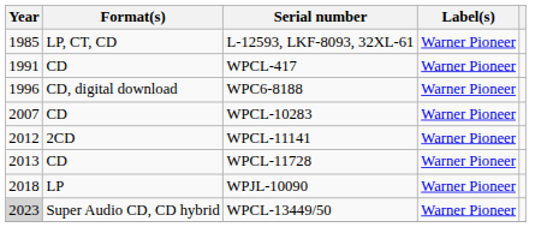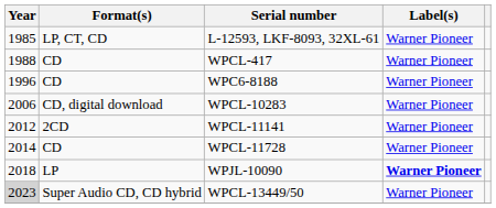WPCL-417 | Year: 1991 -> 1988
WPC6-8188 | Format(s): CD, digital download -> CD
WPCL-10283 | Year: 2007 -> 2006
WPCL-10283 | Format(s): CD -> CD, digital download
WPCL-11728 | Year: 2013 -> 2014
WPJL-10090 | Label(s): normal -> bold
